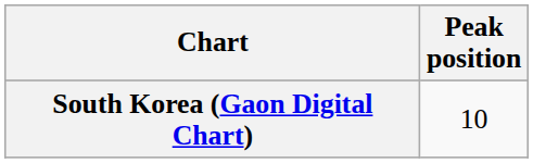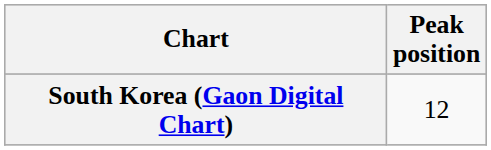South Korea (Gaon Digital Chart) | Peak position: 10 -> 12
